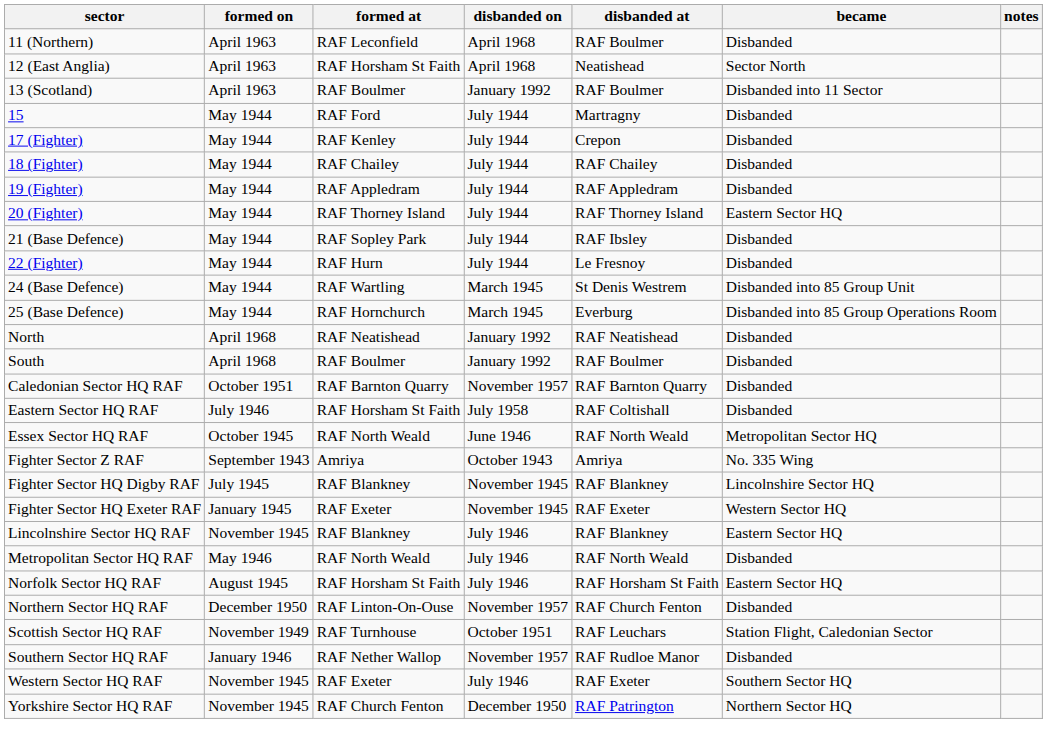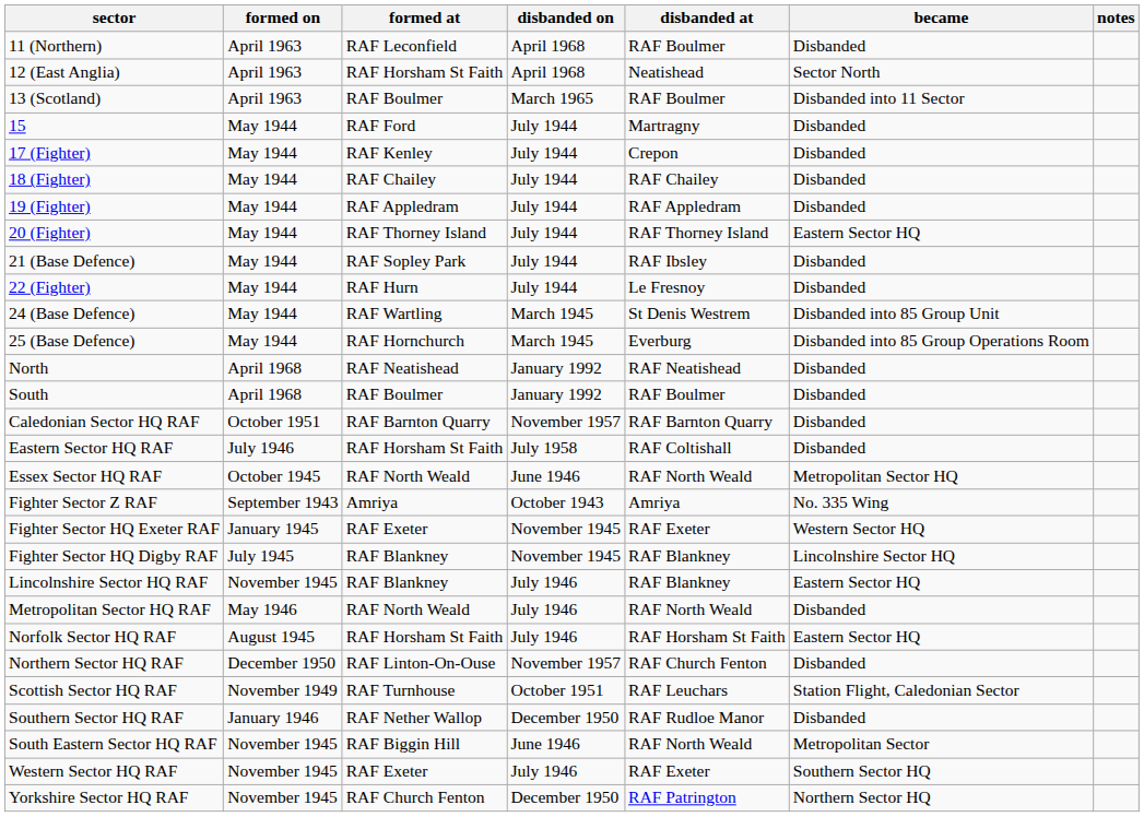13 (Scotland) | disbanded on: January 1992 -> March 1965
rows swapped: Fighter Sector HQ Digby RAF <-> Fighter Sector HQ Exeter RAF
Southern Sector HQ RAF | disbanded on: November 1957 -> December 1950
+ row: South Eastern Sector HQ RAF | November 1945 | RAF Biggin Hill | June 1946 | RAF North Weald | Metropolitan Sector
